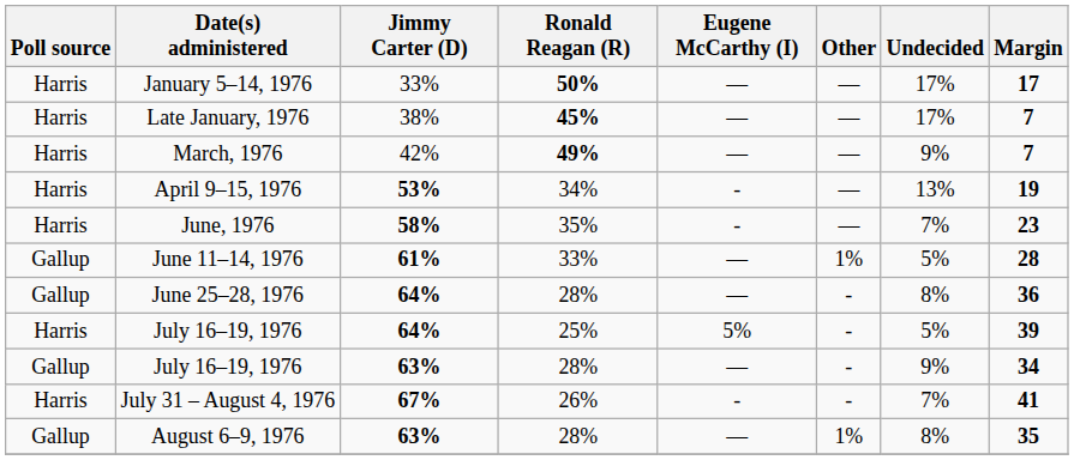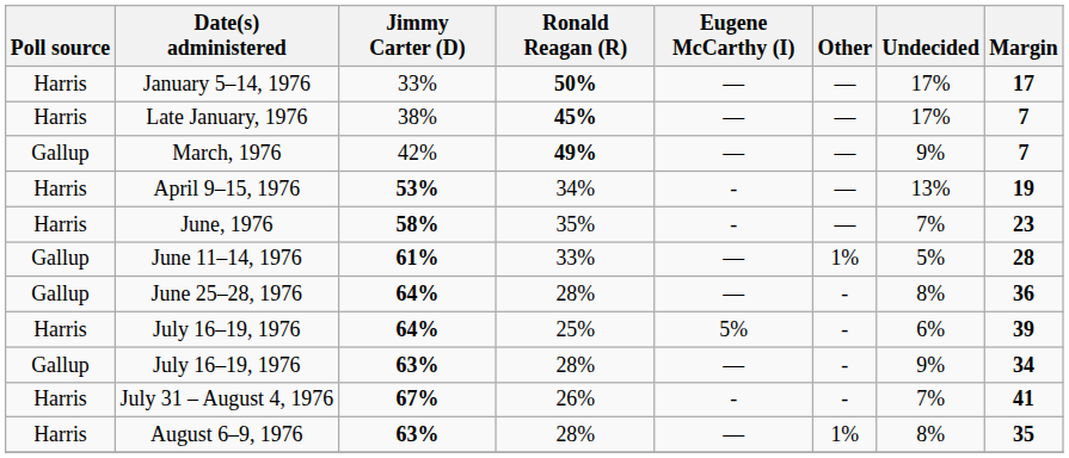March, 1976 | Poll source: Harris -> Gallup
July 16–19, 1976 / 64% | Undecided: 5% -> 6%
August 6–9, 1976 | Poll source: Gallup -> Harris
